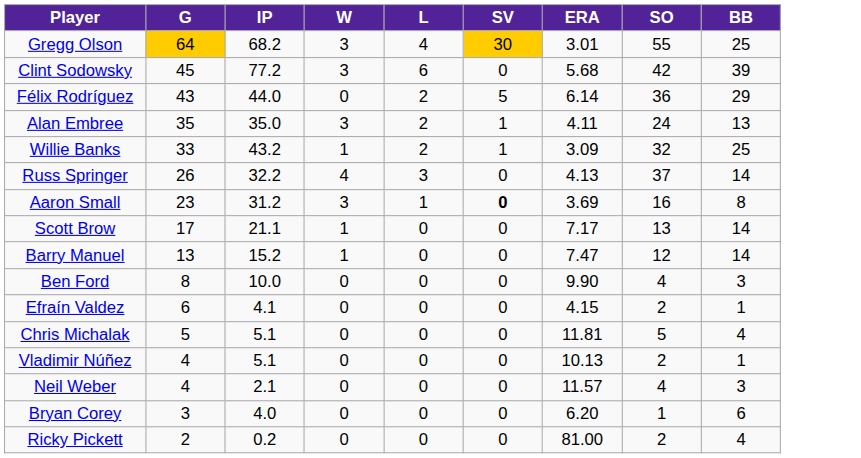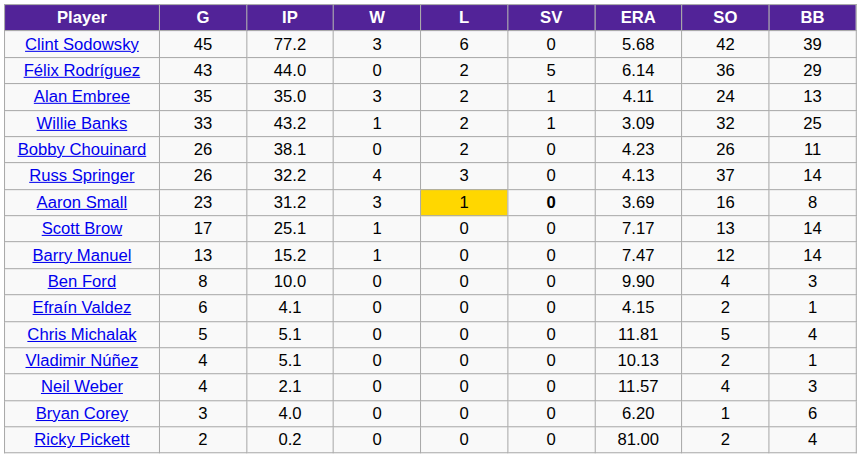- row: Gregg Olson | 64 | 68.2 | 3 | 4 | 30 | 3.01 | 55 | 25
+ row: Bobby Chouinard | 26 | 38.1 | 0 | 2 | 0 | 4.23 | 26 | 11
Aaron Small | L: no background -> gold background
Scott Brow | IP: 21.1 -> 25.1
